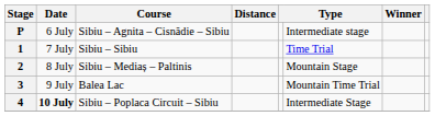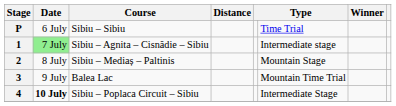P | Course: Sibiu – Agnita – Cisnădie – Sibiu -> Sibiu – Sibiu
P | column 6: Intermediate stage -> Time Trial
1 | Date: no background -> lightgreen background
1 | Course: Sibiu – Sibiu -> Sibiu – Agnita – Cisnădie – Sibiu
1 | column 6: Time Trial -> Intermediate stage
